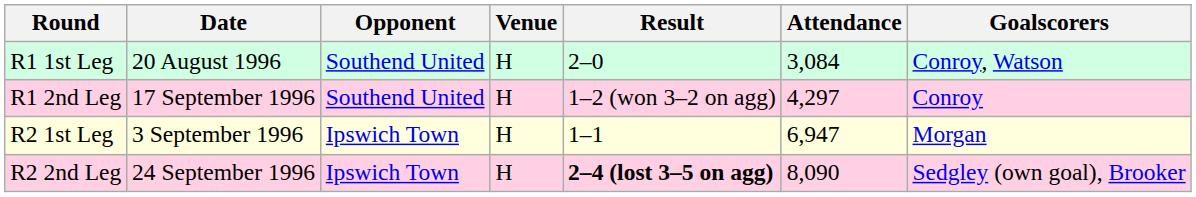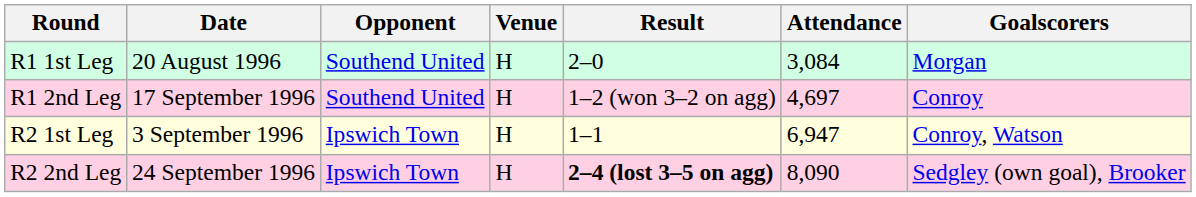R1 1st Leg | Goalscorers: Conroy, Watson -> Morgan
R1 2nd Leg | Attendance: 4,297 -> 4,697
R2 1st Leg | Goalscorers: Morgan -> Conroy, Watson
